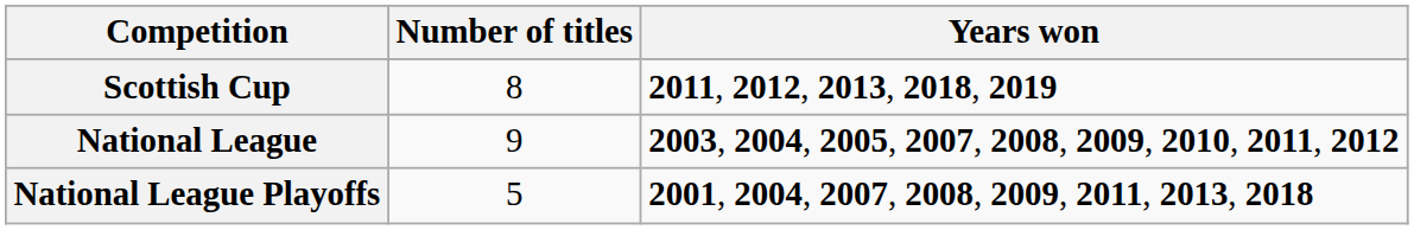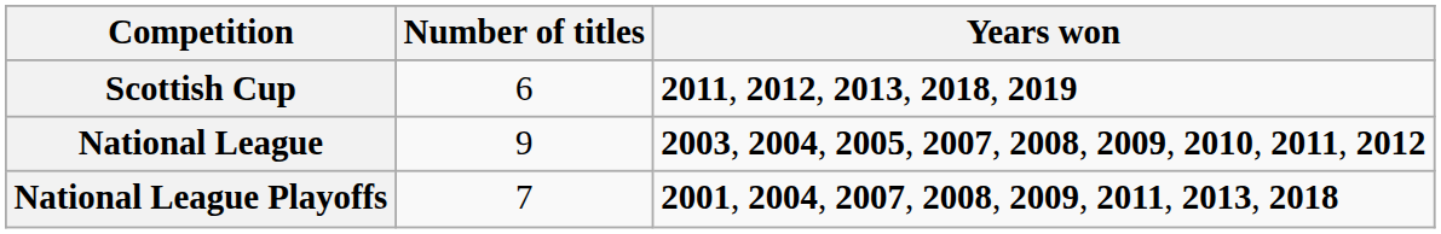Scottish Cup | Number of titles: 8 -> 6
National League Playoffs | Number of titles: 5 -> 7
